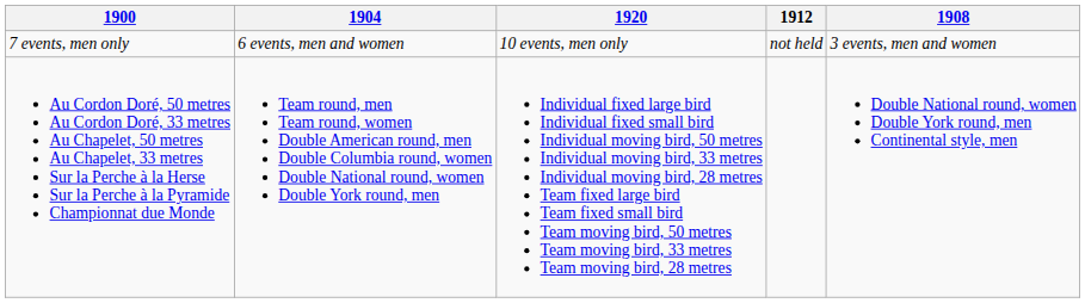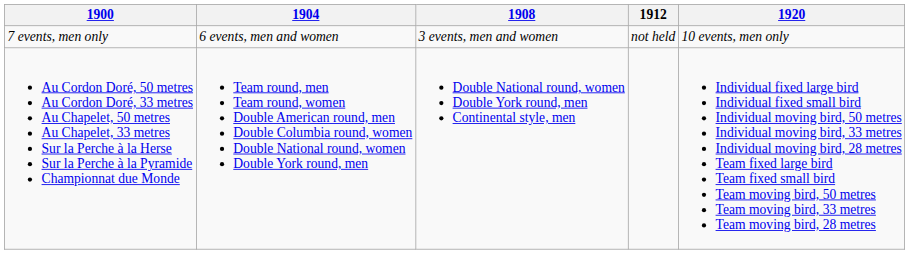columns swapped: 1908 <-> 1920
